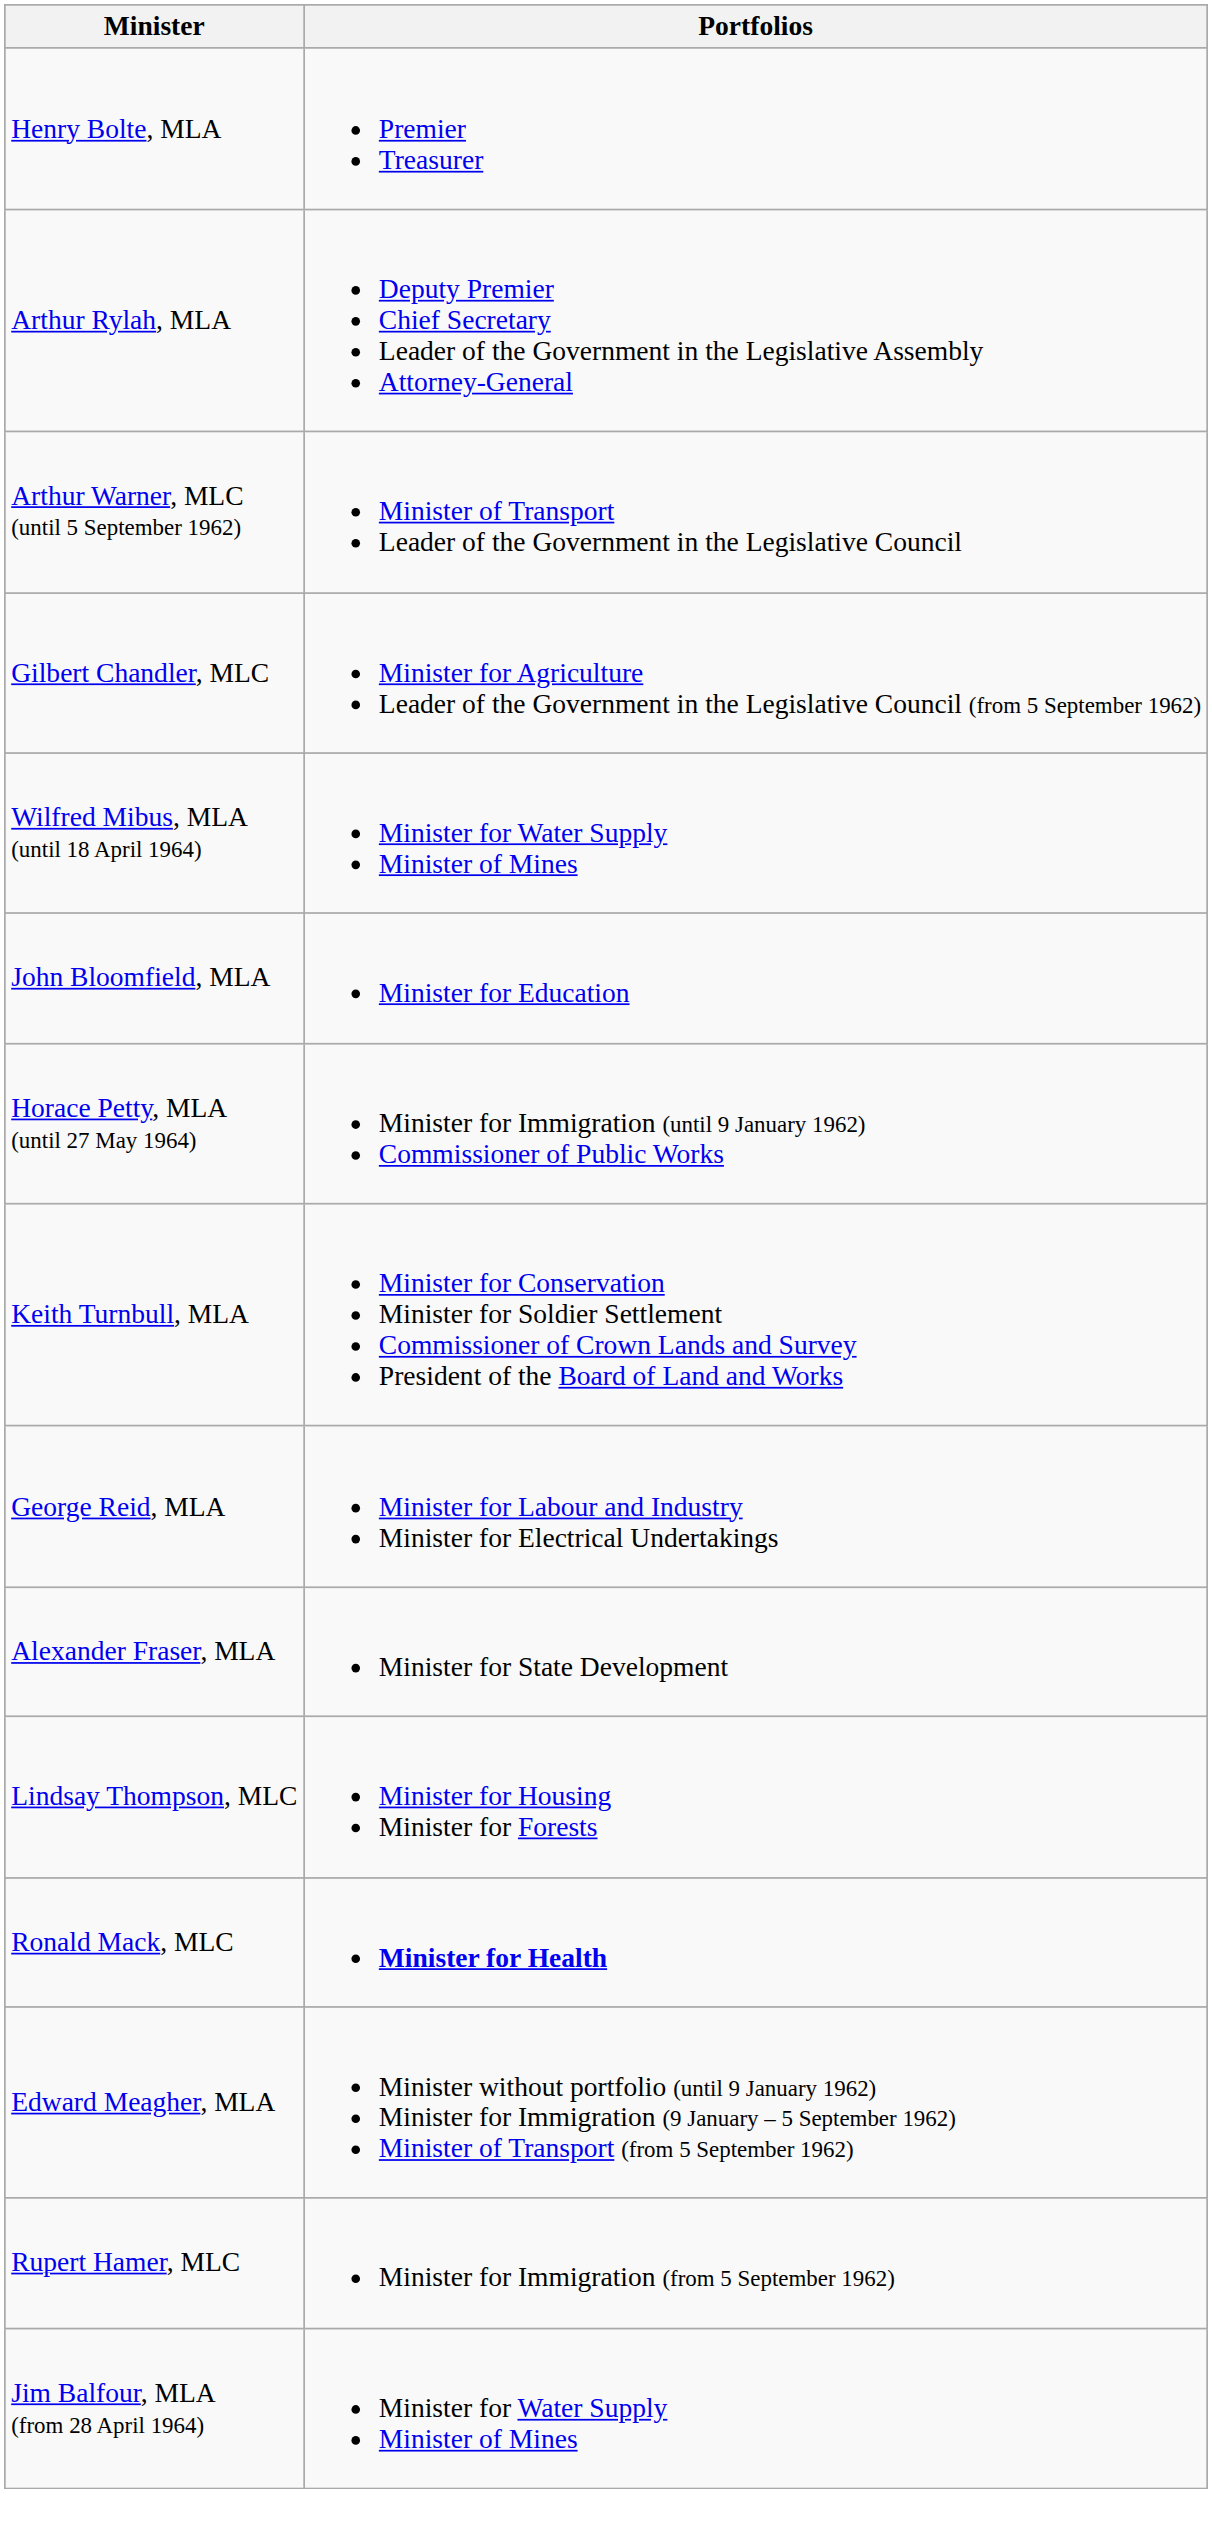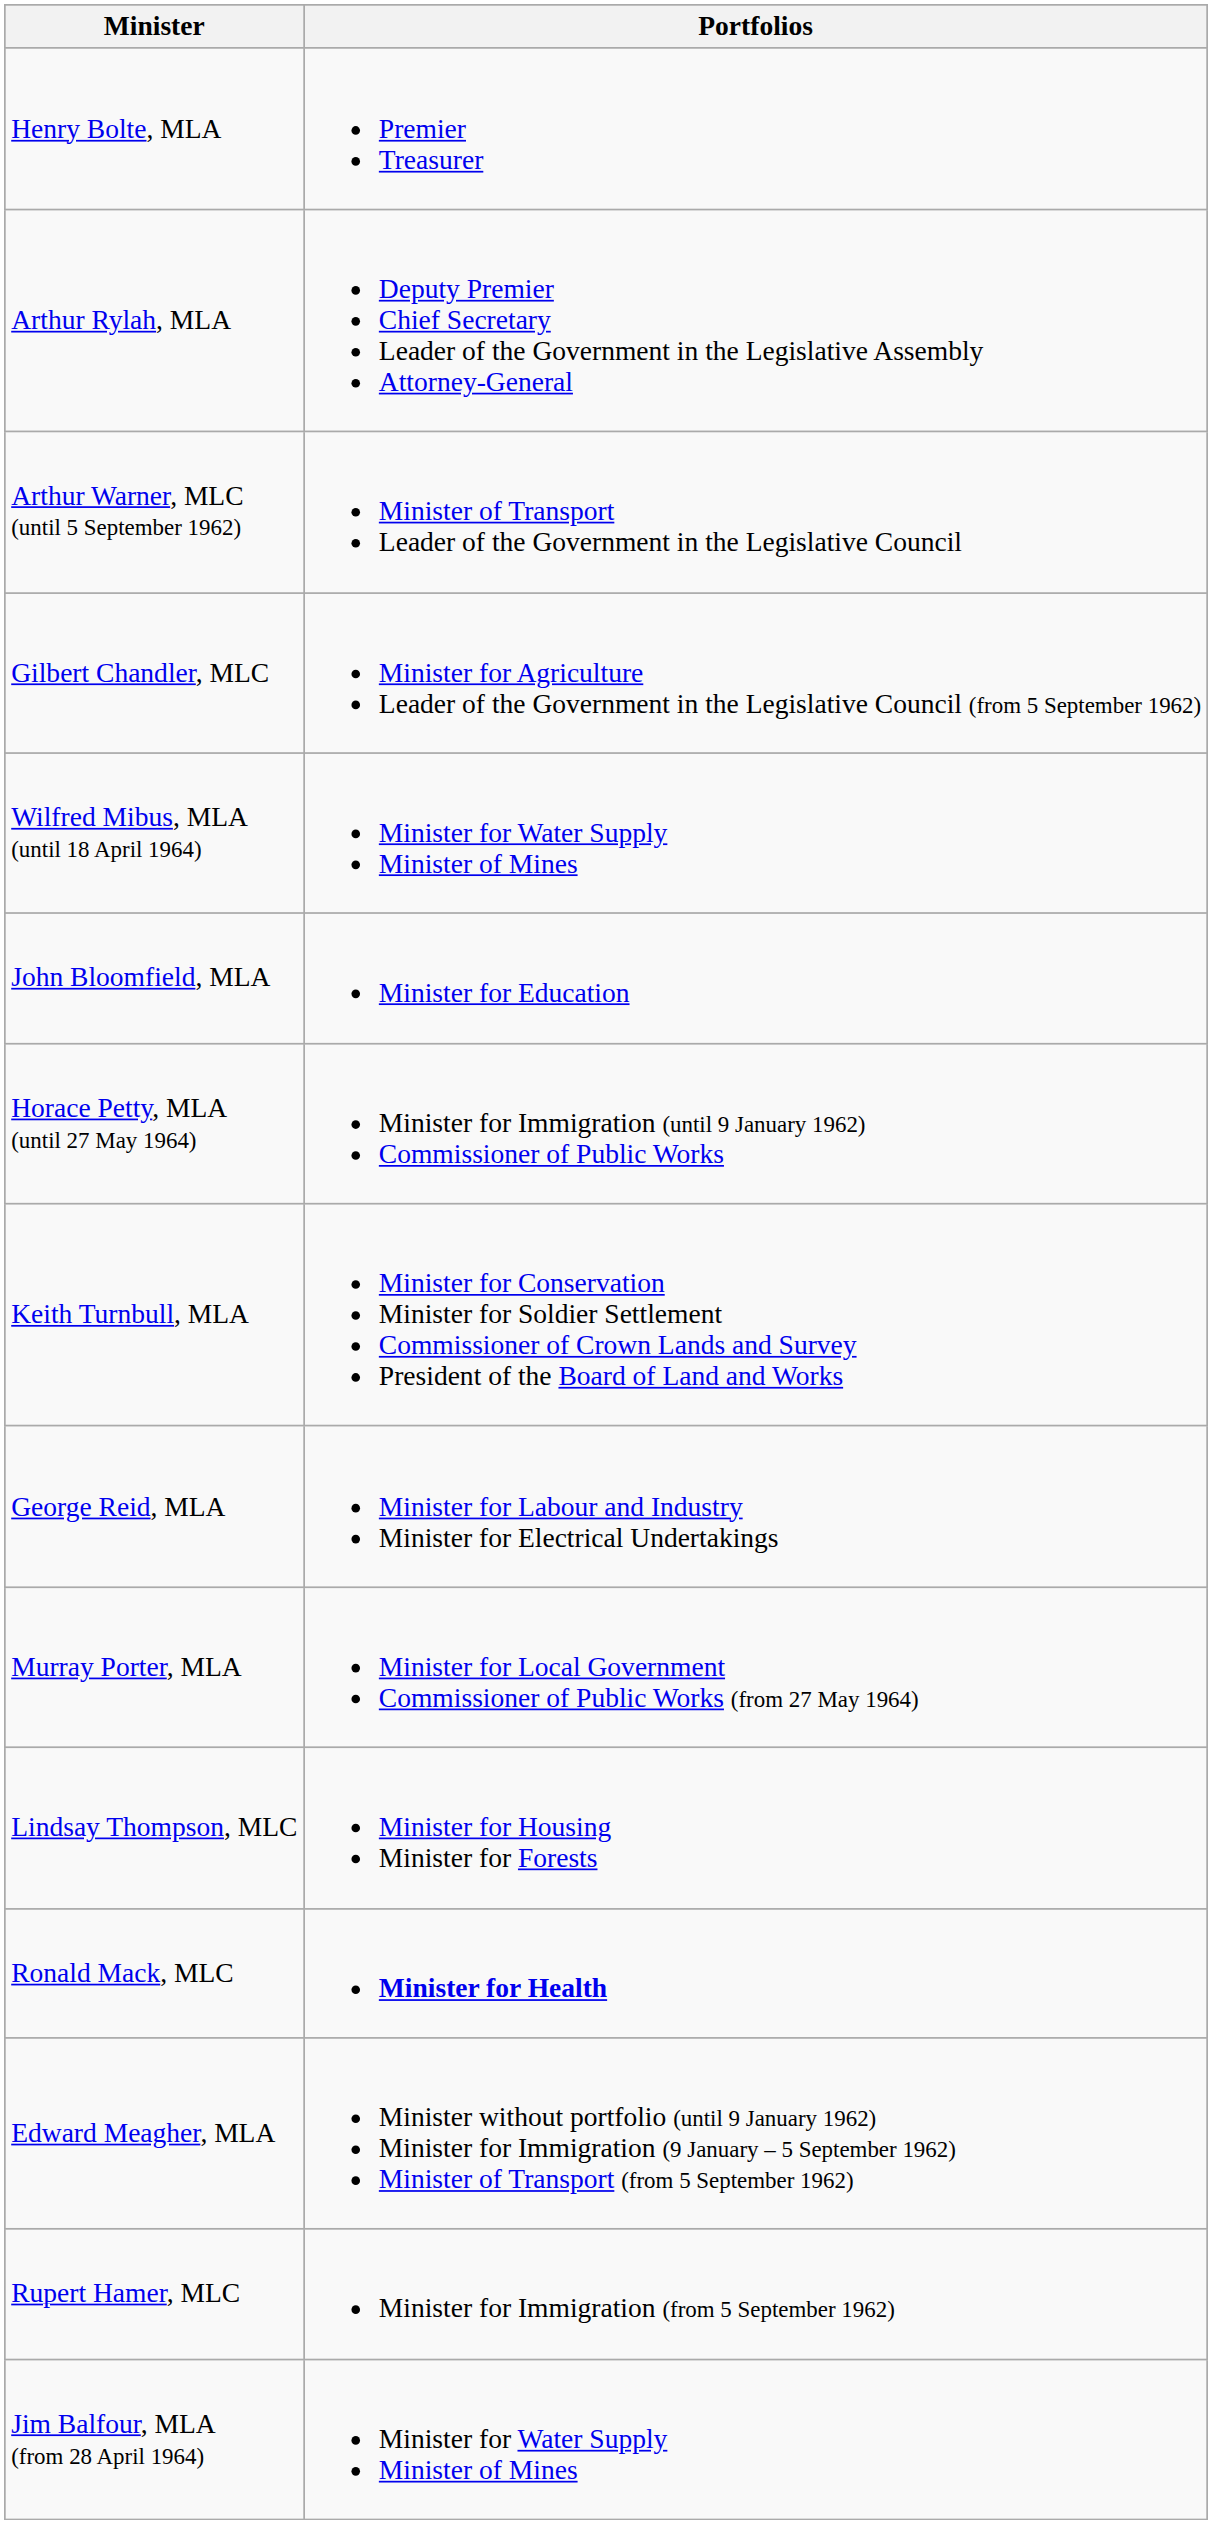+ row: Murray Porter, MLA | Minister for Local Government Commissioner of Public Works (from 27 May 1964)
- row: Alexander Fraser, MLA | Minister for State Development
